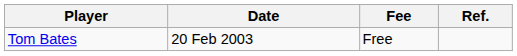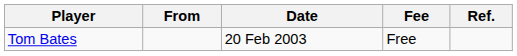+ column: From
